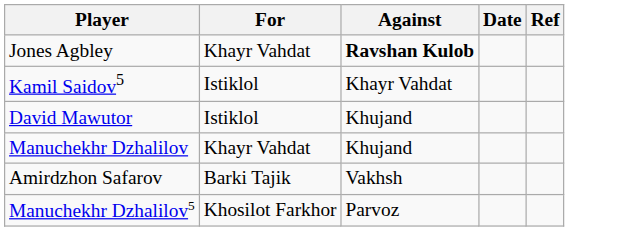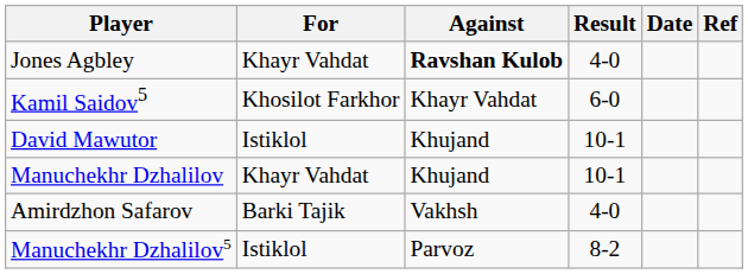+ column: Result | 4-0 | 6-0 | 10-1 | 10-1 | 4-0 | 8-2
Kamil Saidov5 | For: Istiklol -> Khosilot Farkhor
Manuchekhr Dzhalilov5 | For: Khosilot Farkhor -> Istiklol
